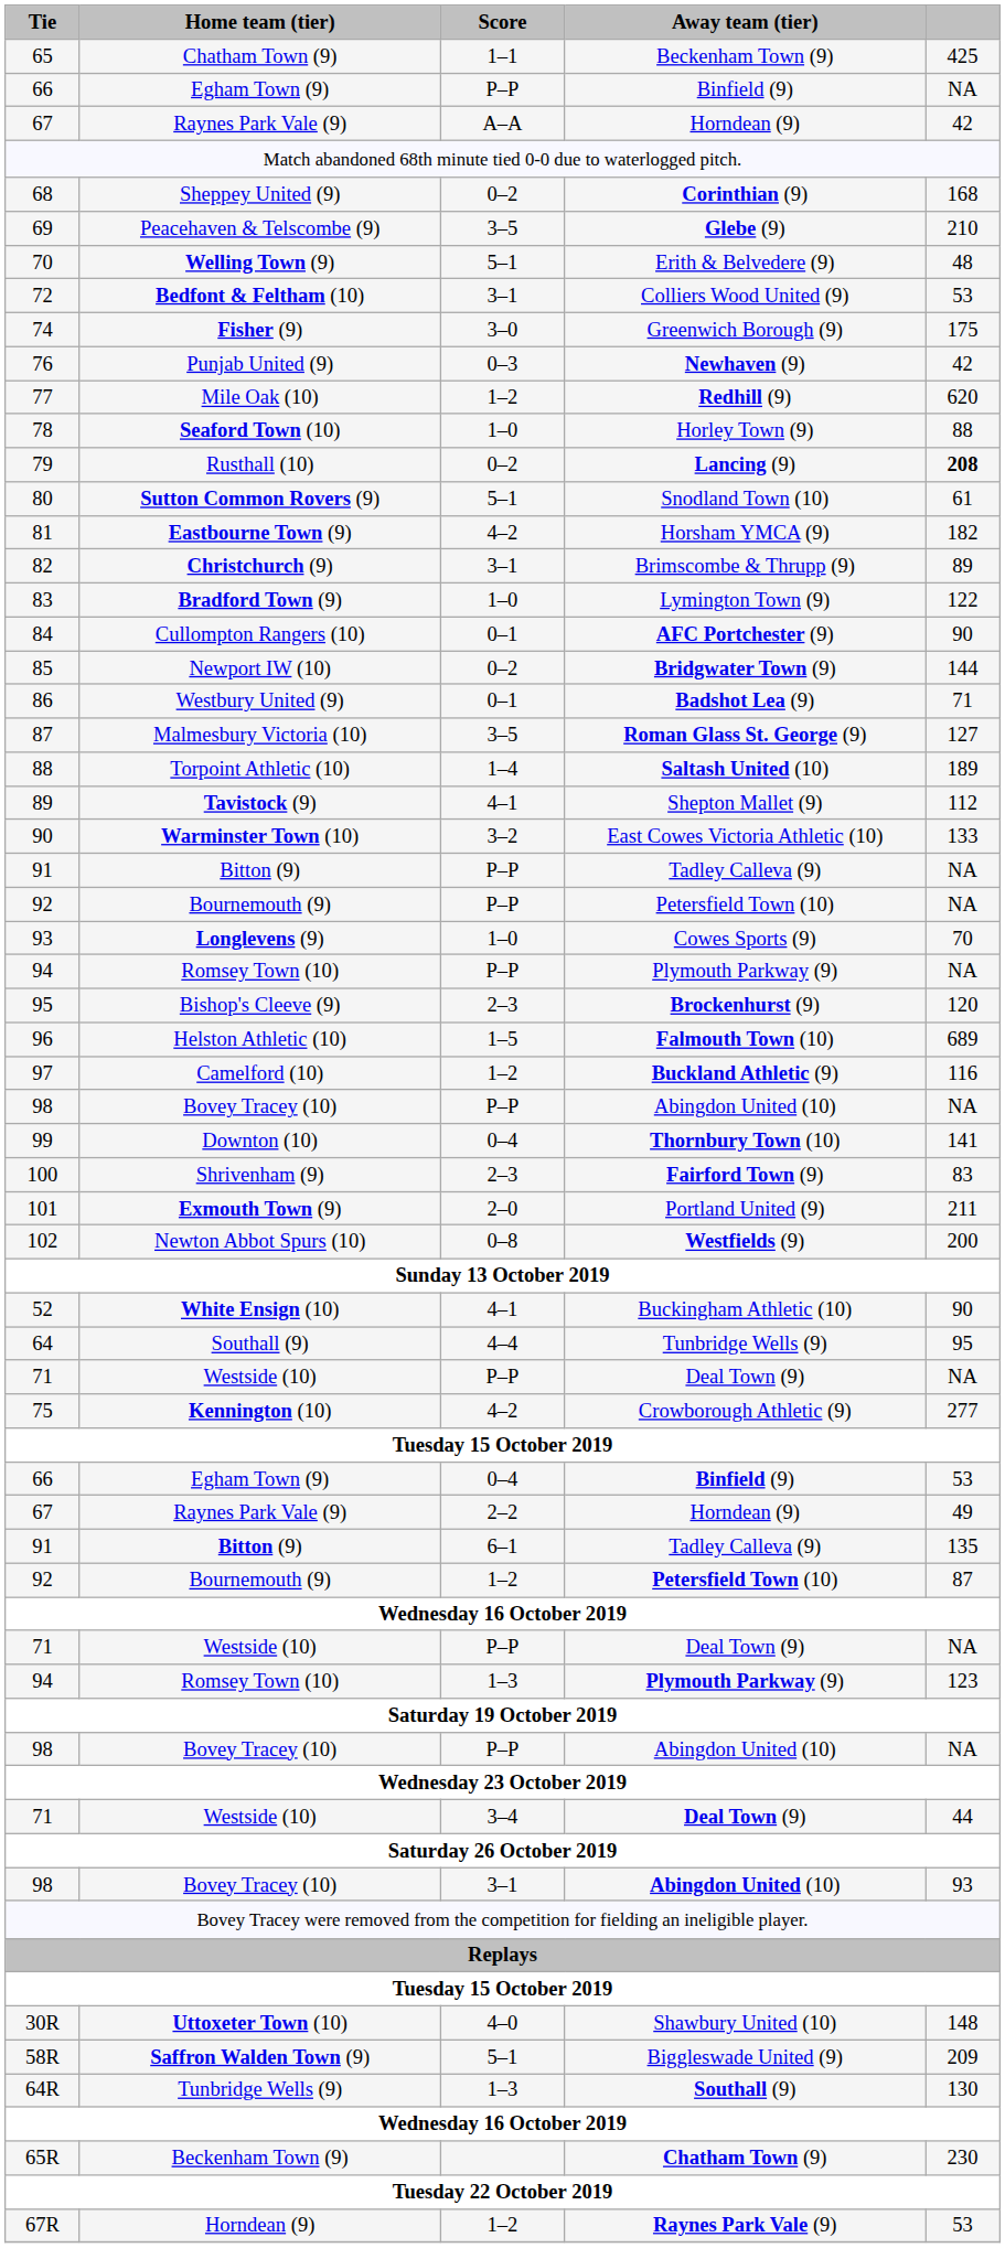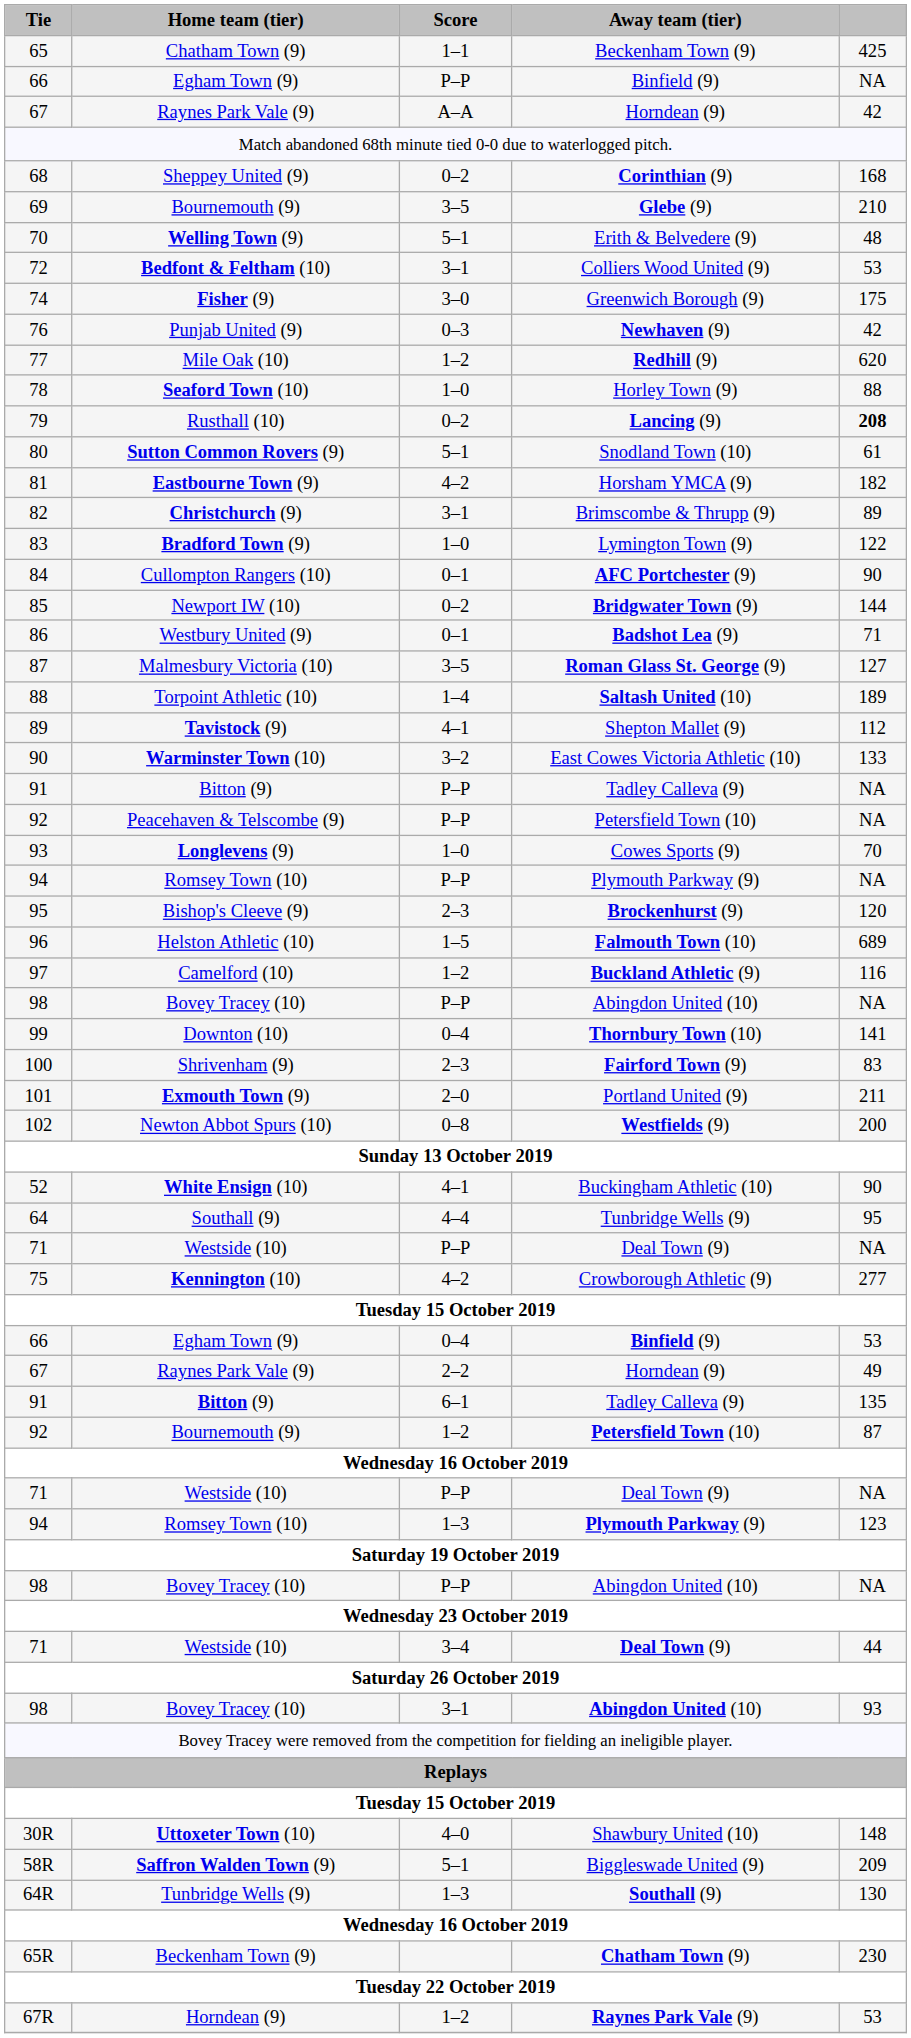69 | Home team (tier): Peacehaven & Telscombe (9) -> Bournemouth (9)
92 / P–P | Home team (tier): Bournemouth (9) -> Peacehaven & Telscombe (9)
